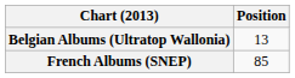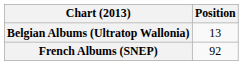French Albums (SNEP) | Position: 85 -> 92
